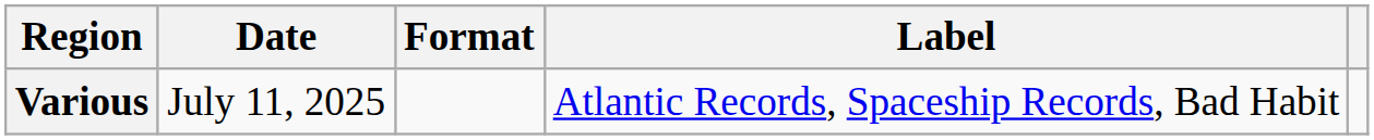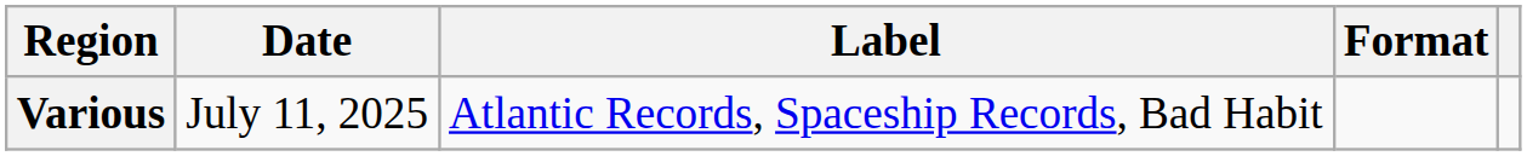columns swapped: Format <-> Label
